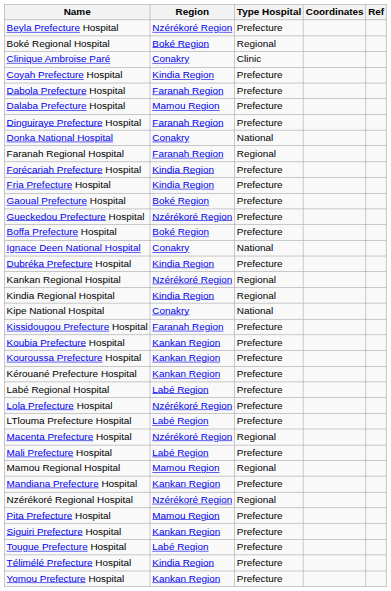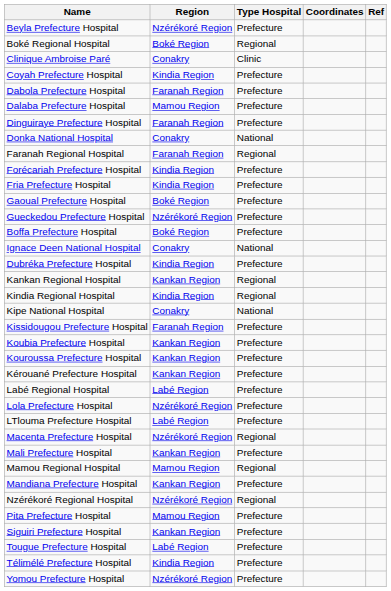Kankan Regional Hospital | Region: Nzérékoré Region -> Kankan Region
Mali Prefecture Hospital | Region: Labé Region -> Kankan Region
Yomou Prefecture Hospital | Region: Kankan Region -> Nzérékoré Region
